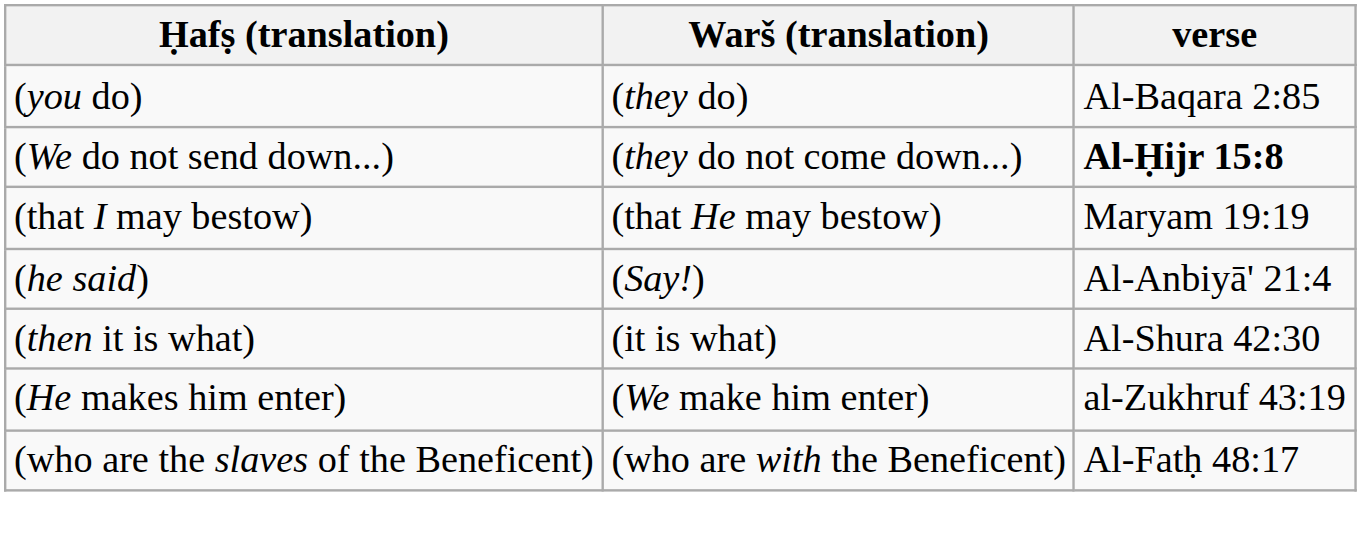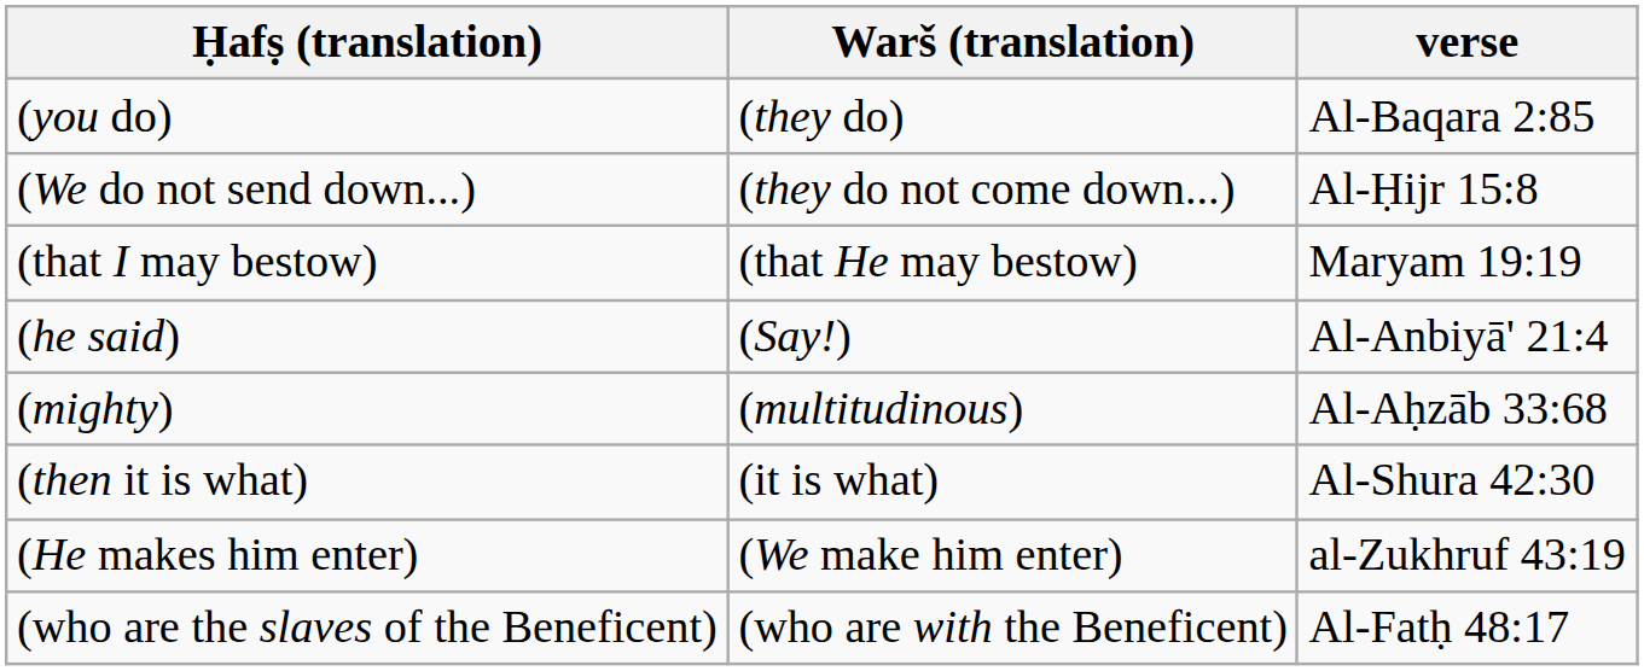(We do not send down...) | verse: bold -> normal
+ row: (mighty) | (multitudinous) | Al-Aḥzāb 33:68
